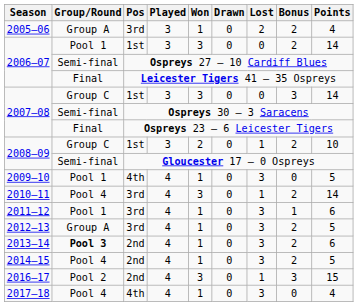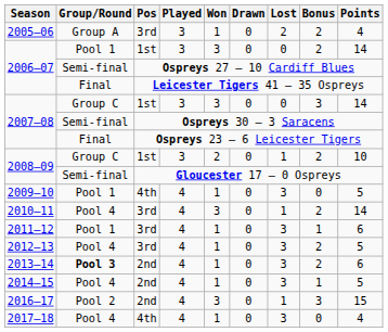2012–13 | Group/Round: Group A -> Pool 4
2014–15 | Bonus: 2 -> 1
